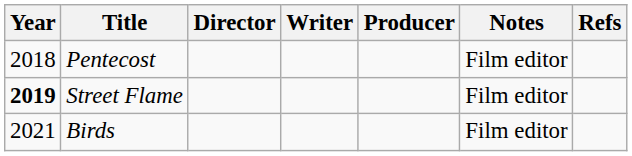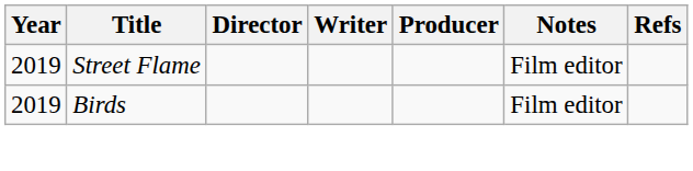- row: 2018 | Pentecost | Film editor
Street Flame | Year: bold -> normal
Birds | Year: 2021 -> 2019
